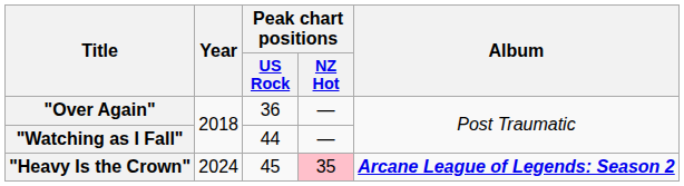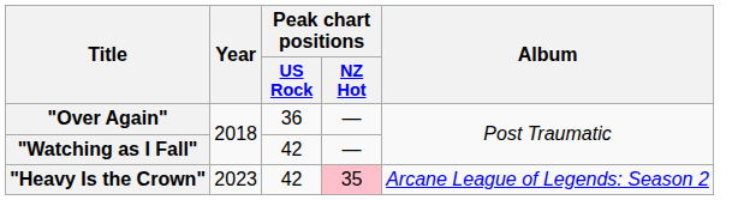"Watching as I Fall" | Peak chart positions / US Rock: 44 -> 42
"Heavy Is the Crown" | Year: 2024 -> 2023
"Heavy Is the Crown" | Peak chart positions / US Rock: 45 -> 42
"Heavy Is the Crown" | Album: bold -> normal
